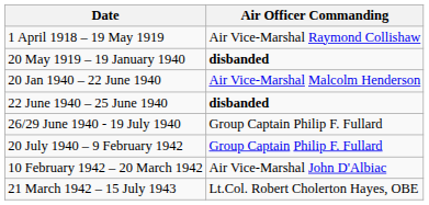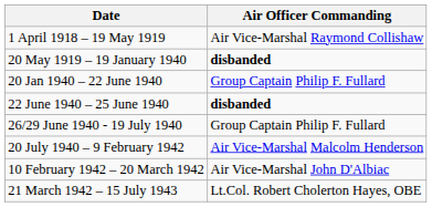20 Jan 1940 – 22 June 1940 | Air Officer Commanding: Air Vice-Marshal Malcolm Henderson -> Group Captain Philip F. Fullard
20 July 1940 – 9 February 1942 | Air Officer Commanding: Group Captain Philip F. Fullard -> Air Vice-Marshal Malcolm Henderson
